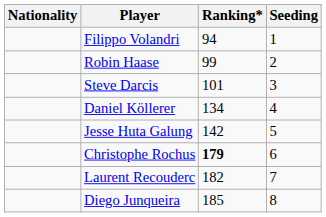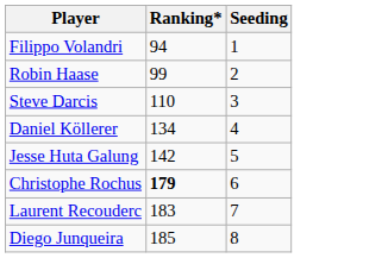- column: Nationality
Steve Darcis | Ranking*: 101 -> 110
Laurent Recouderc | Ranking*: 182 -> 183
